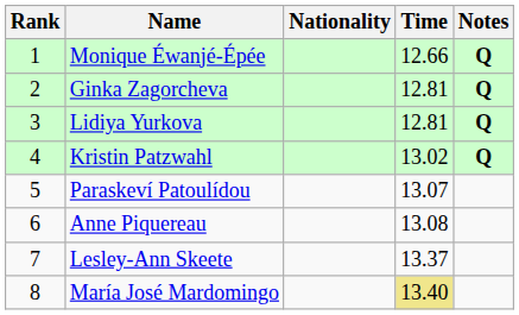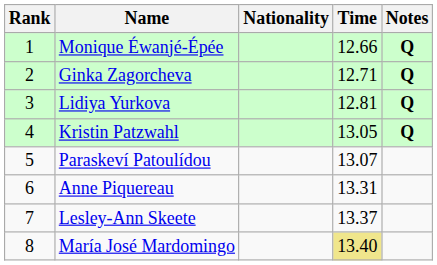Ginka Zagorcheva | Time: 12.81 -> 12.71
Kristin Patzwahl | Time: 13.02 -> 13.05
Anne Piquereau | Time: 13.08 -> 13.31
